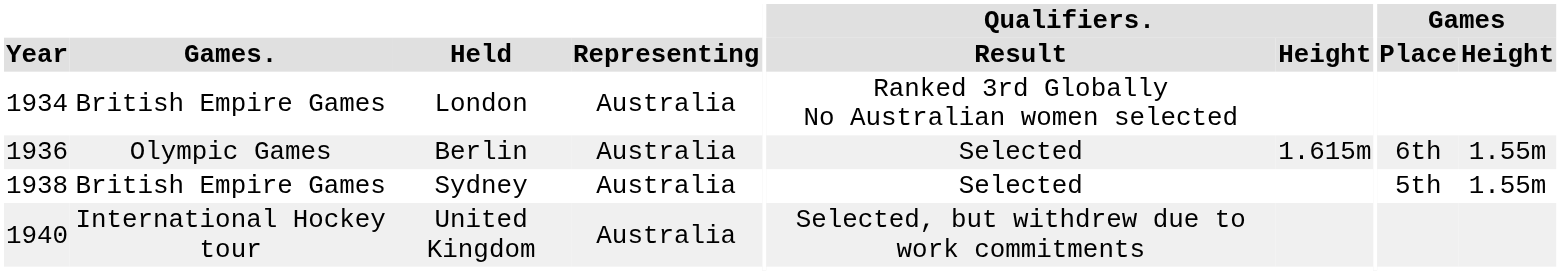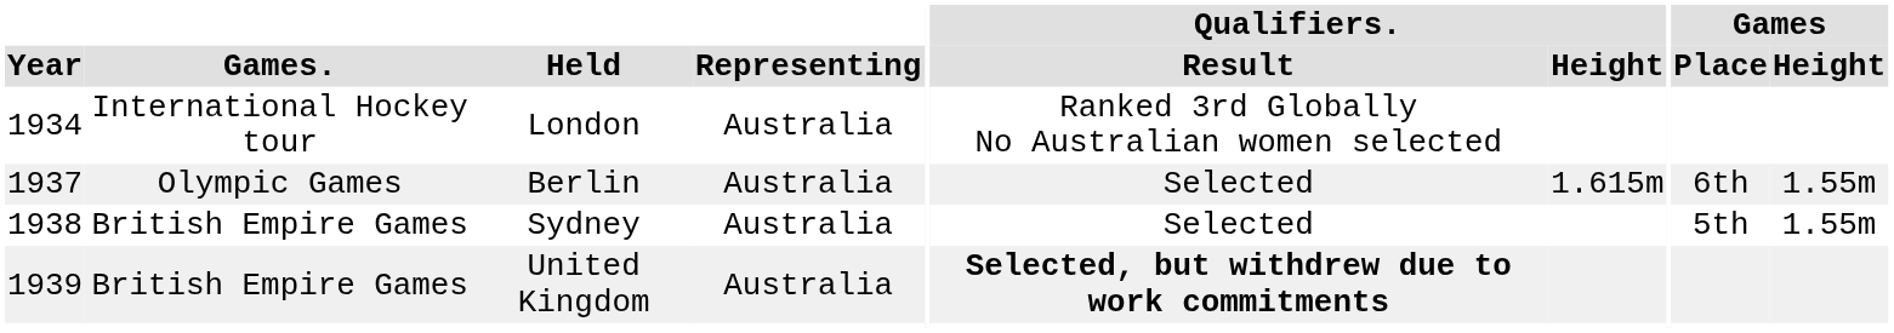London | Games.: British Empire Games -> International Hockey tour
Berlin | Year: 1936 -> 1937
United Kingdom | Year: 1940 -> 1939
United Kingdom | Games.: International Hockey tour -> British Empire Games
United Kingdom | Qualifiers. / Result: normal -> bold
